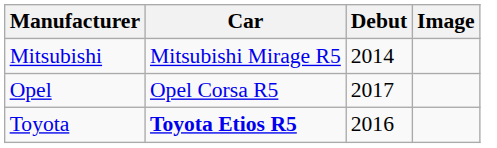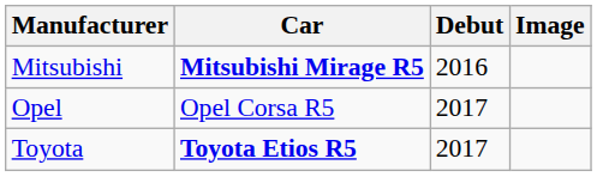Mitsubishi | Car: normal -> bold
Mitsubishi | Debut: 2014 -> 2016
Toyota | Debut: 2016 -> 2017
